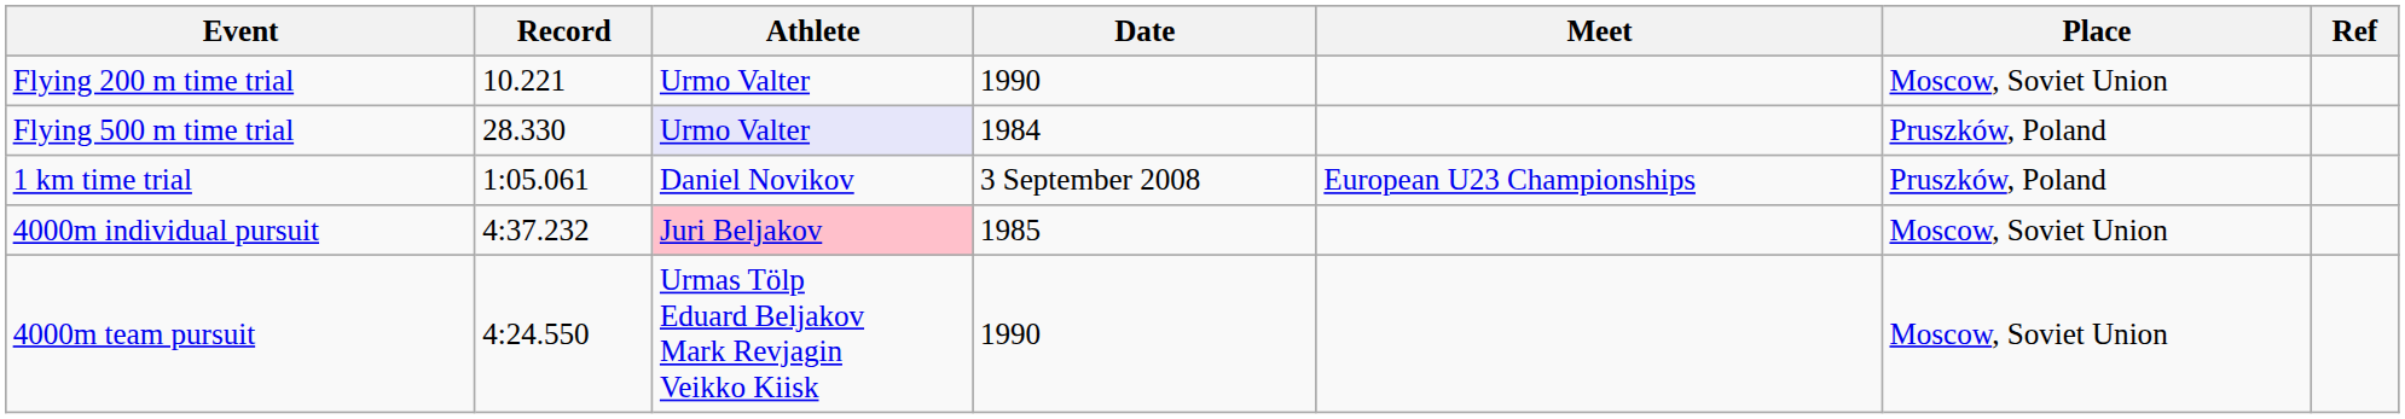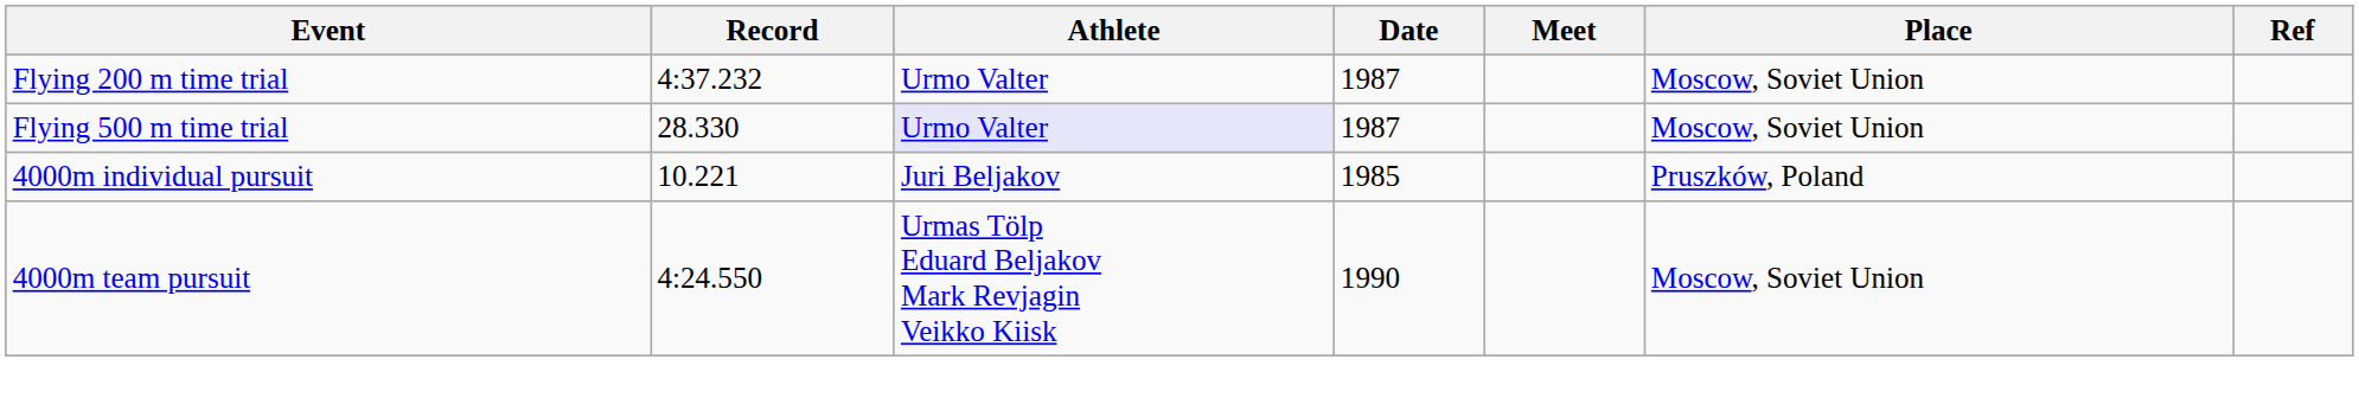Flying 200 m time trial | Record: 10.221 -> 4:37.232
Flying 200 m time trial | Date: 1990 -> 1987
Flying 500 m time trial | Date: 1984 -> 1987
Flying 500 m time trial | Place: Pruszków, Poland -> Moscow, Soviet Union
- row: 1 km time trial | 1:05.061 | Daniel Novikov | 3 September 2008 | European U23 Championships | Pruszków, Poland
4000m individual pursuit | Record: 4:37.232 -> 10.221
4000m individual pursuit | Athlete: pink background -> no background
4000m individual pursuit | Place: Moscow, Soviet Union -> Pruszków, Poland
